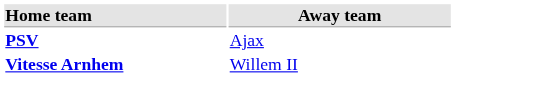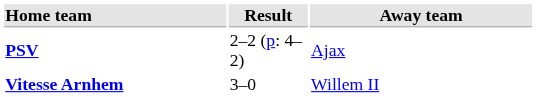+ column: Result | 2–2 (p: 4–2) | 3–0
